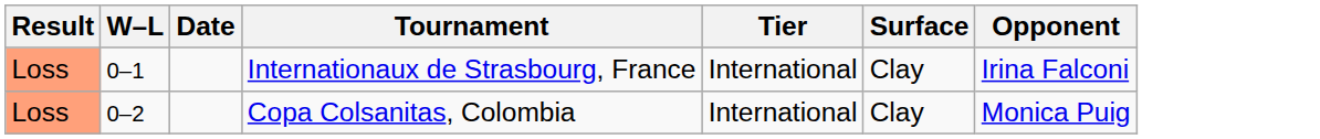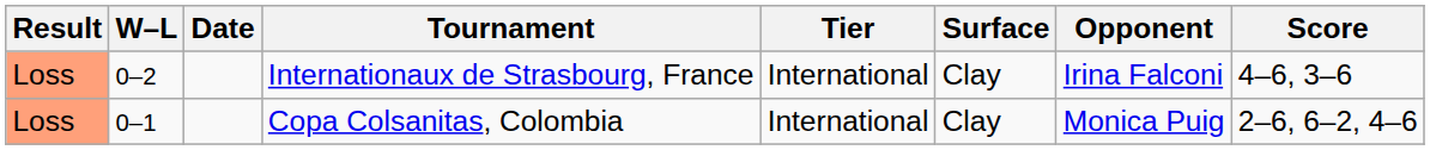+ column: Score | 4–6, 3–6 | 2–6, 6–2, 4–6
Internationaux de Strasbourg, France | W–L: 0–1 -> 0–2
Copa Colsanitas, Colombia | W–L: 0–2 -> 0–1
